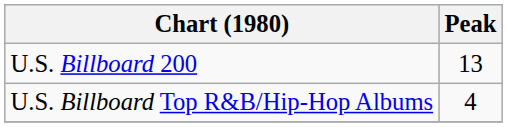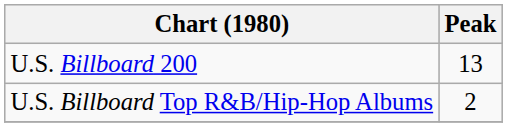U.S. Billboard Top R&B/Hip-Hop Albums | Peak: 4 -> 2
